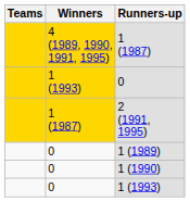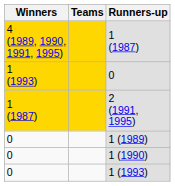columns swapped: Teams <-> Winners
